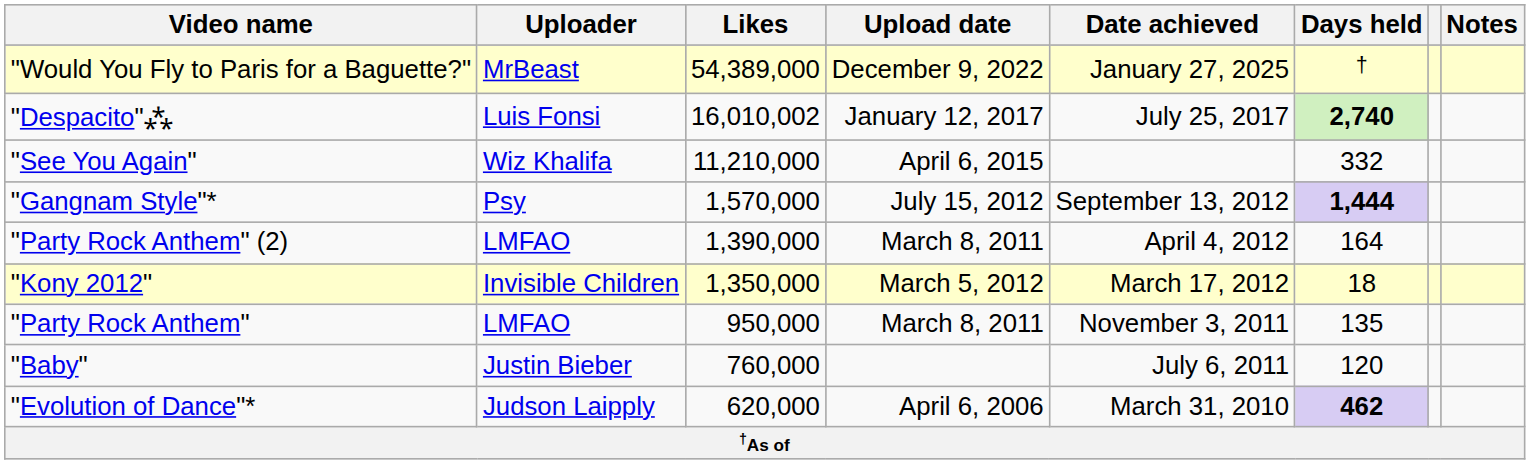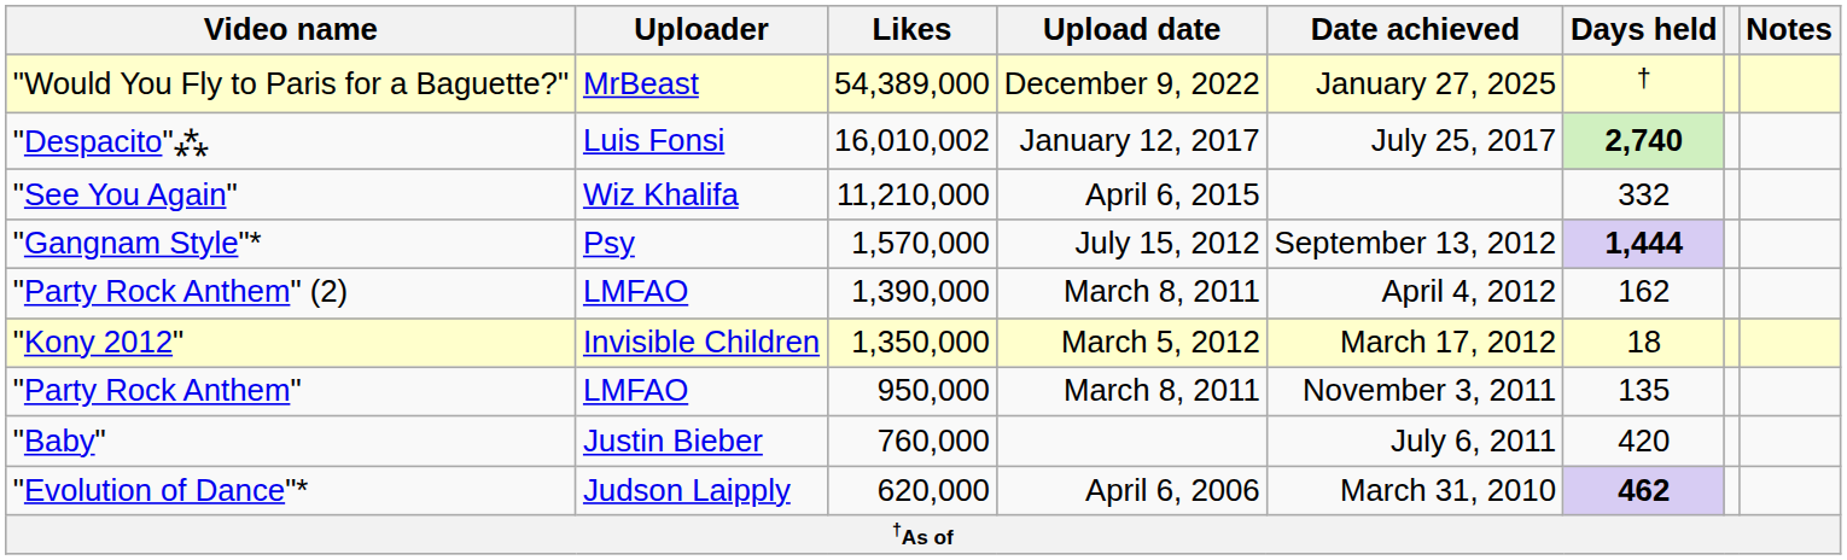"Party Rock Anthem" (2) | Days held: 164 -> 162
"Baby" | Days held: 120 -> 420
